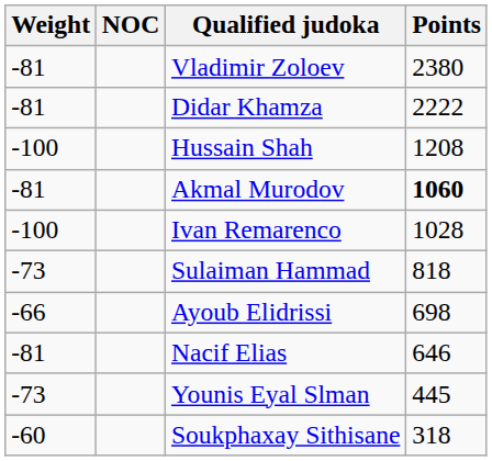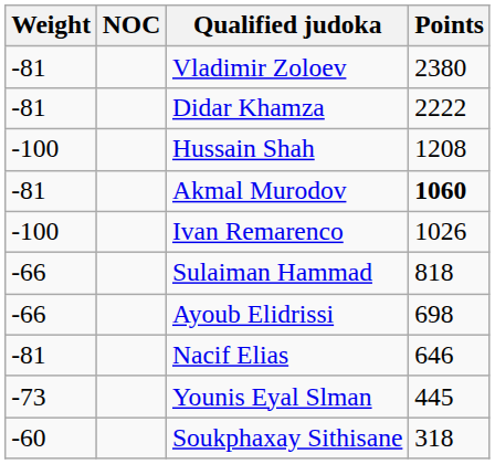Ivan Remarenco | Points: 1028 -> 1026
Sulaiman Hammad | Weight: -73 -> -66
